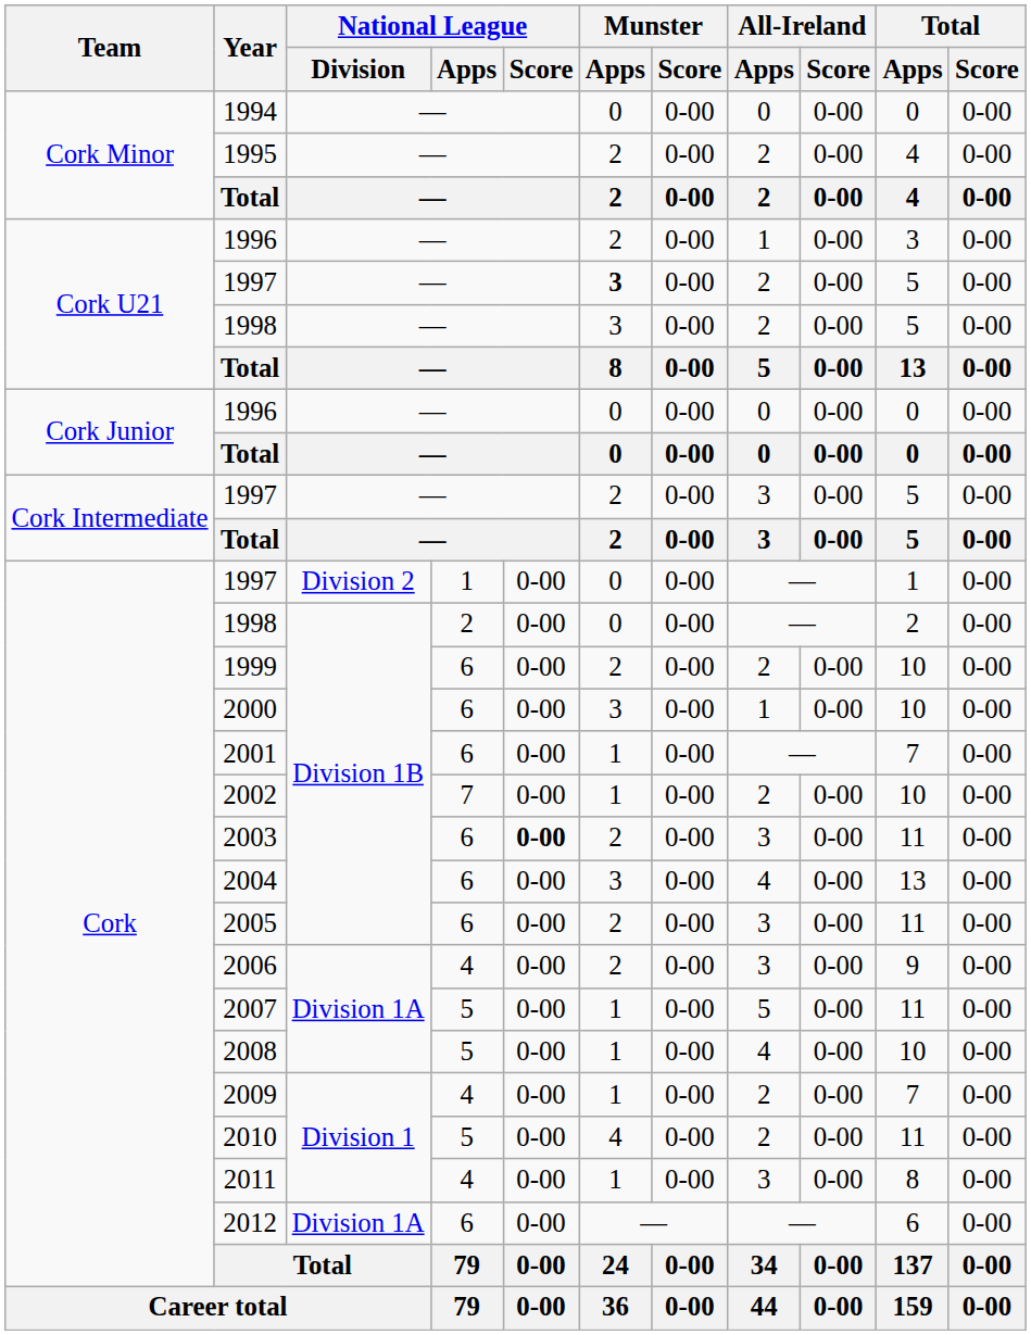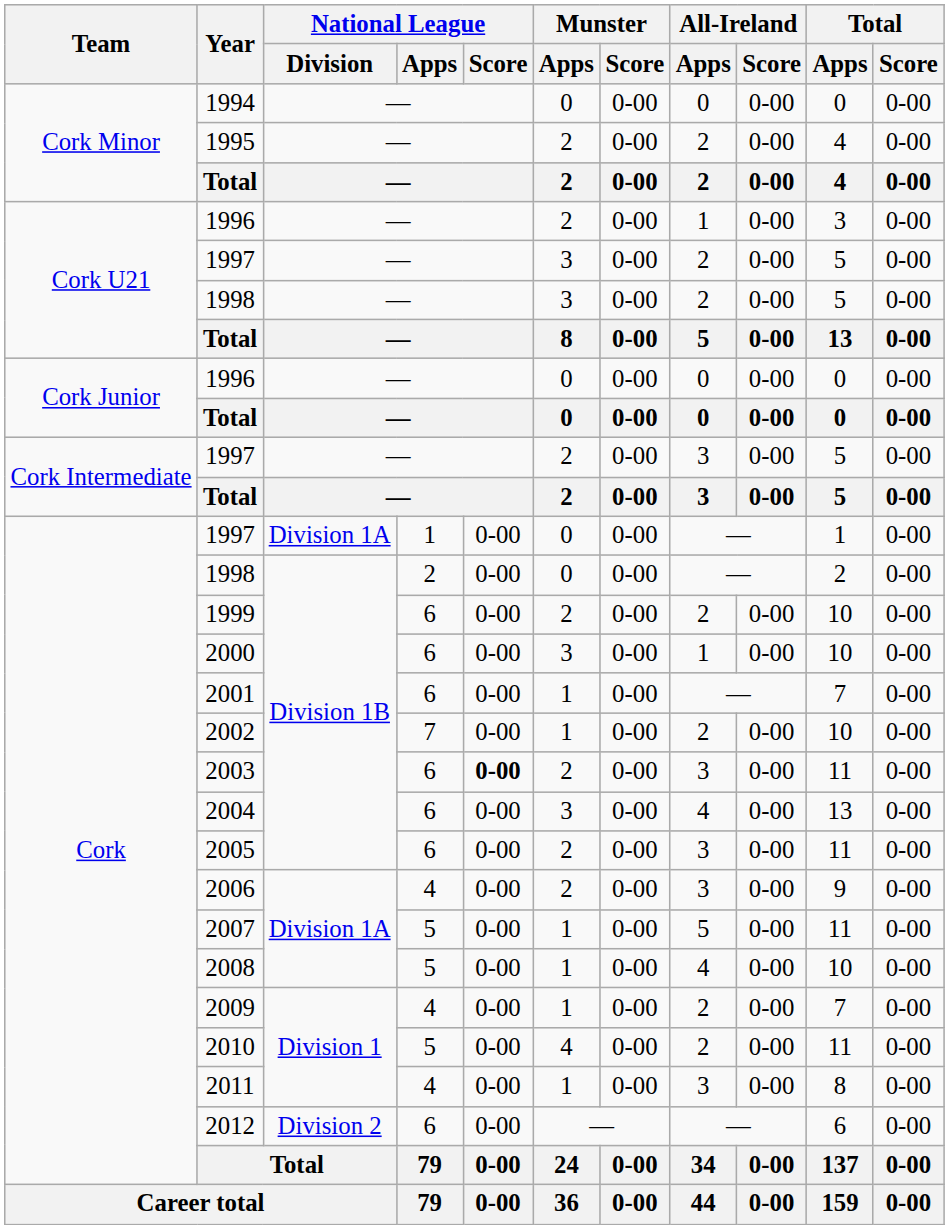Cork U21 / 1997 | Munster / Apps: bold -> normal
Cork / 1997 | National League / Division: Division 2 -> Division 1A
2012 | National League / Division: Division 1A -> Division 2
